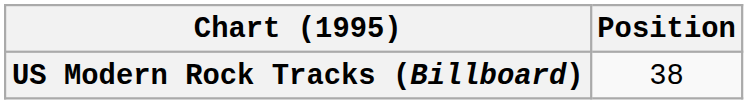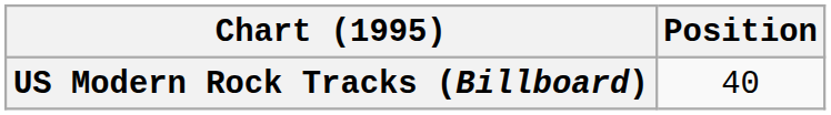US Modern Rock Tracks (Billboard) | Position: 38 -> 40
